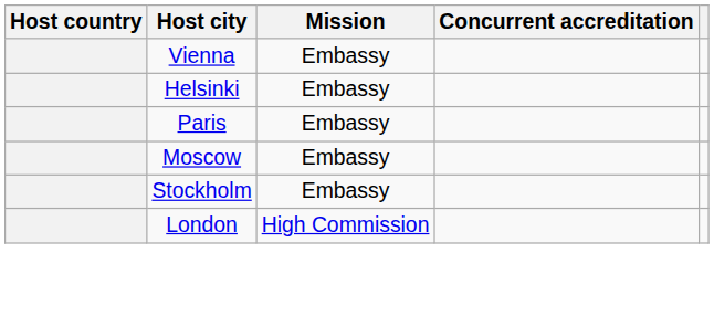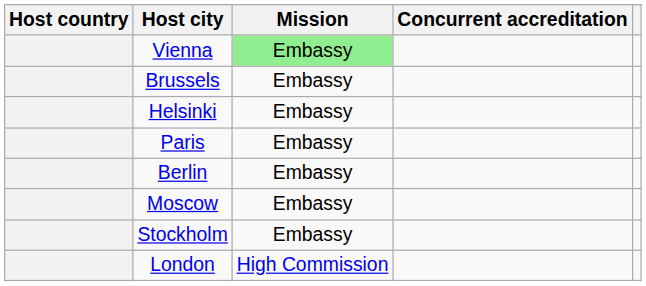Vienna | Mission: no background -> lightgreen background
+ row: Brussels | Embassy
+ row: Berlin | Embassy
